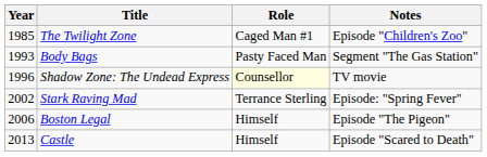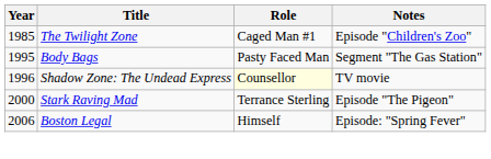Body Bags | Year: 1993 -> 1995
Stark Raving Mad | Year: 2002 -> 2000
Stark Raving Mad | Notes: Episode: "Spring Fever" -> Episode "The Pigeon"
Boston Legal | Notes: Episode "The Pigeon" -> Episode: "Spring Fever"
- row: 2013 | Castle | Himself | Episode "Scared to Death"
